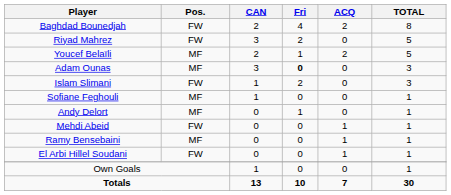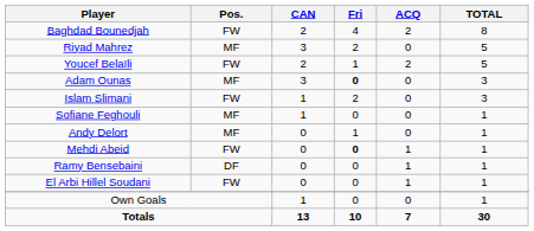Riyad Mahrez | Pos.: FW -> MF
Youcef Belaïli | Pos.: MF -> FW
Mehdi Abeid | Fri: normal -> bold
Ramy Bensebaini | Pos.: MF -> DF
